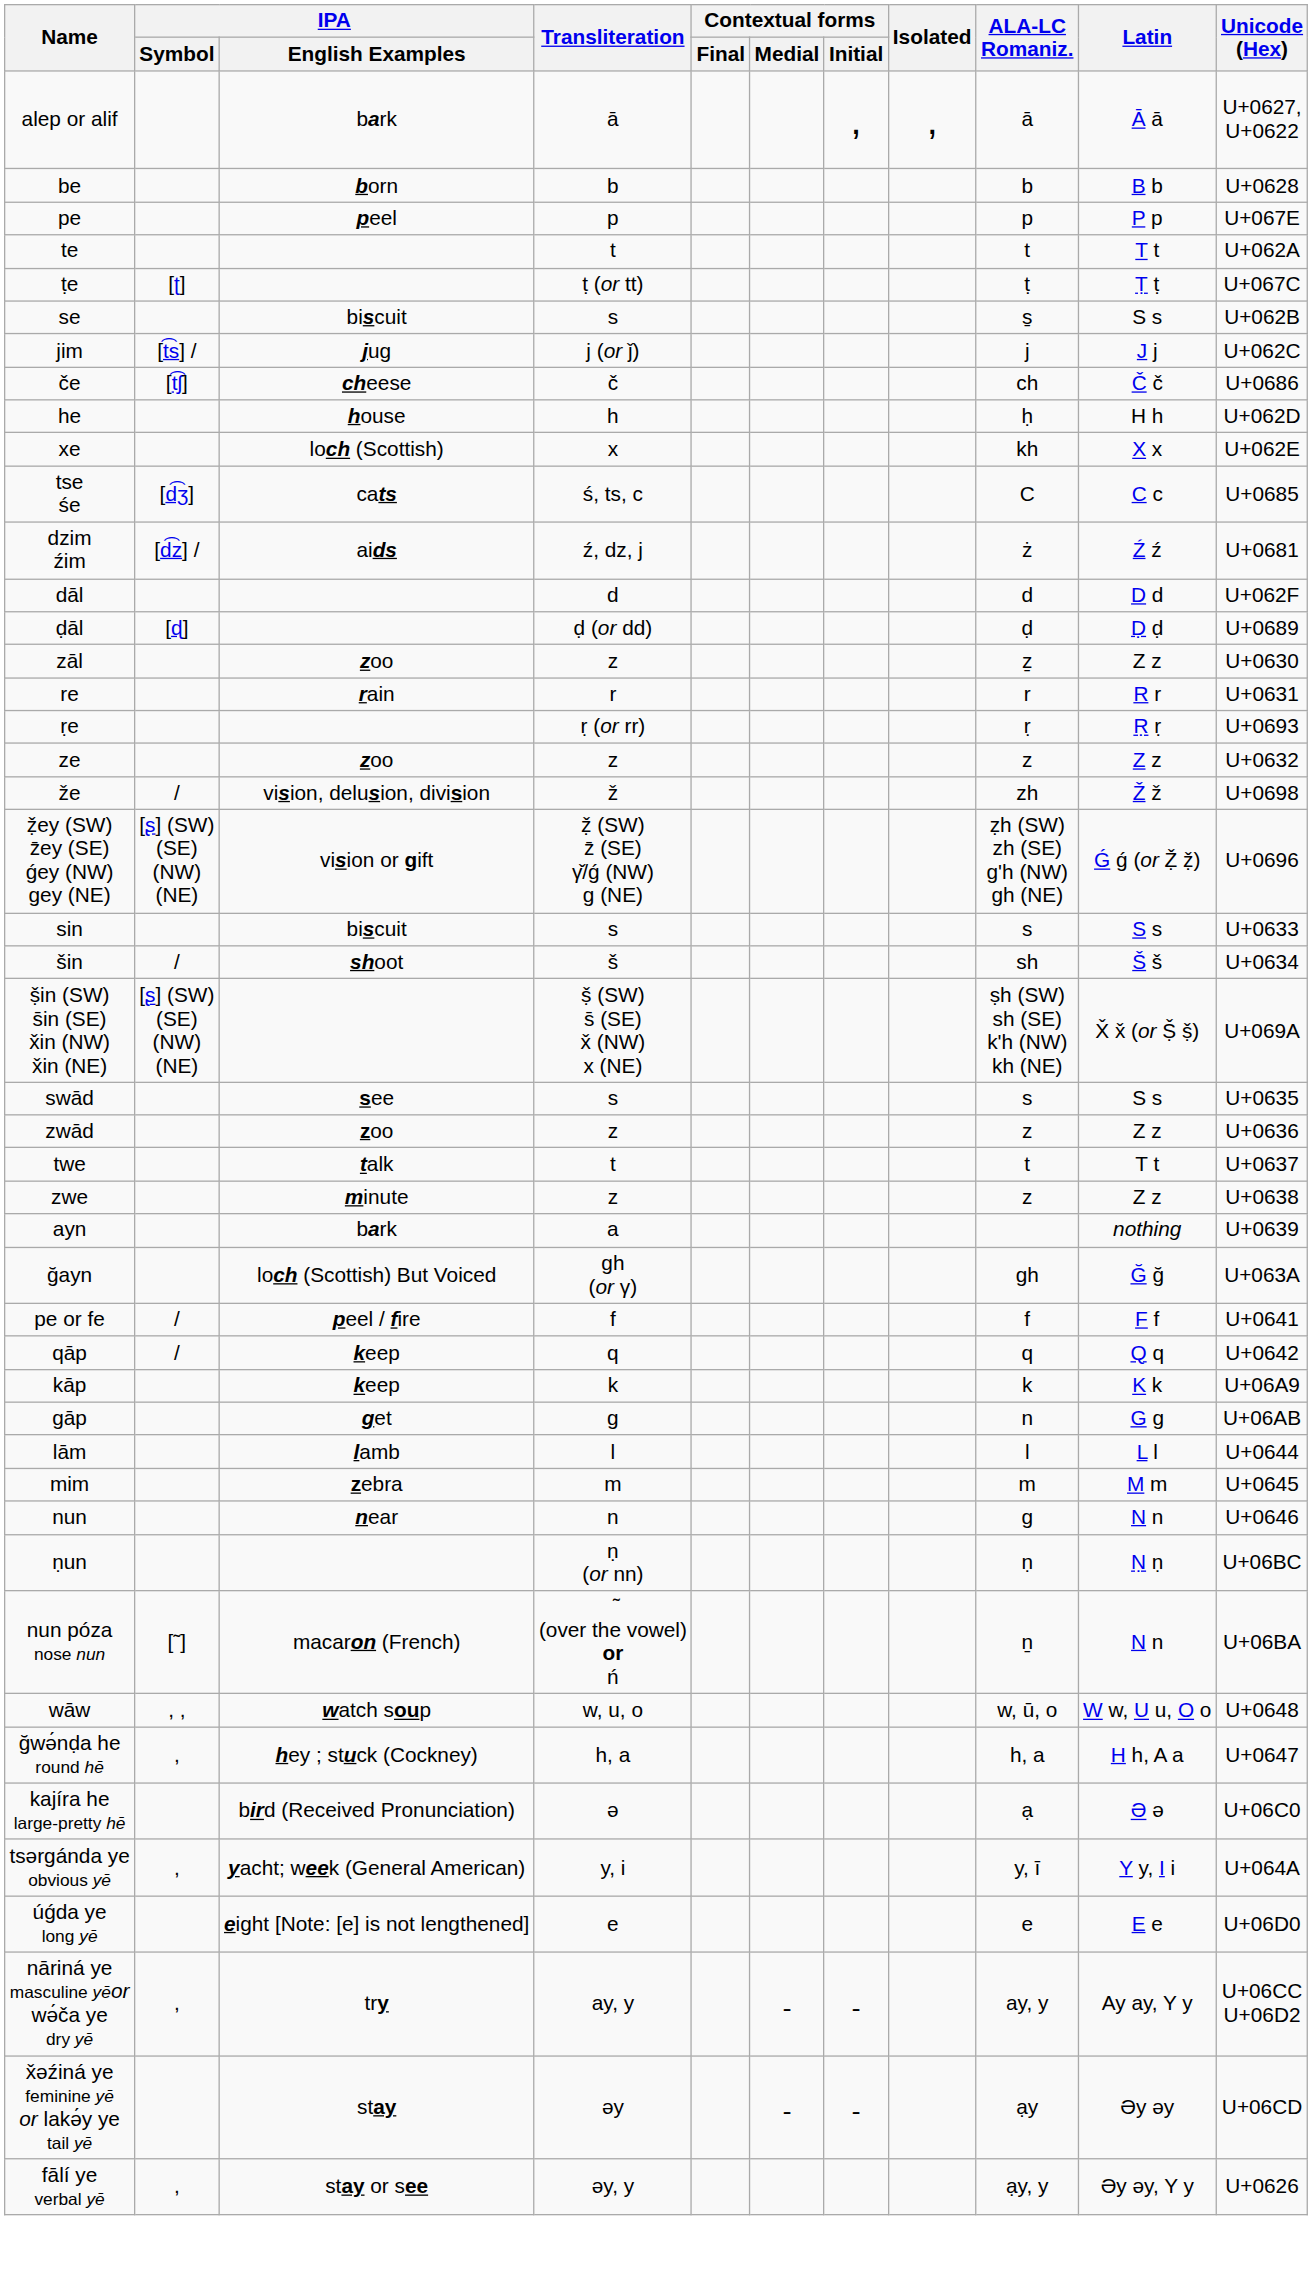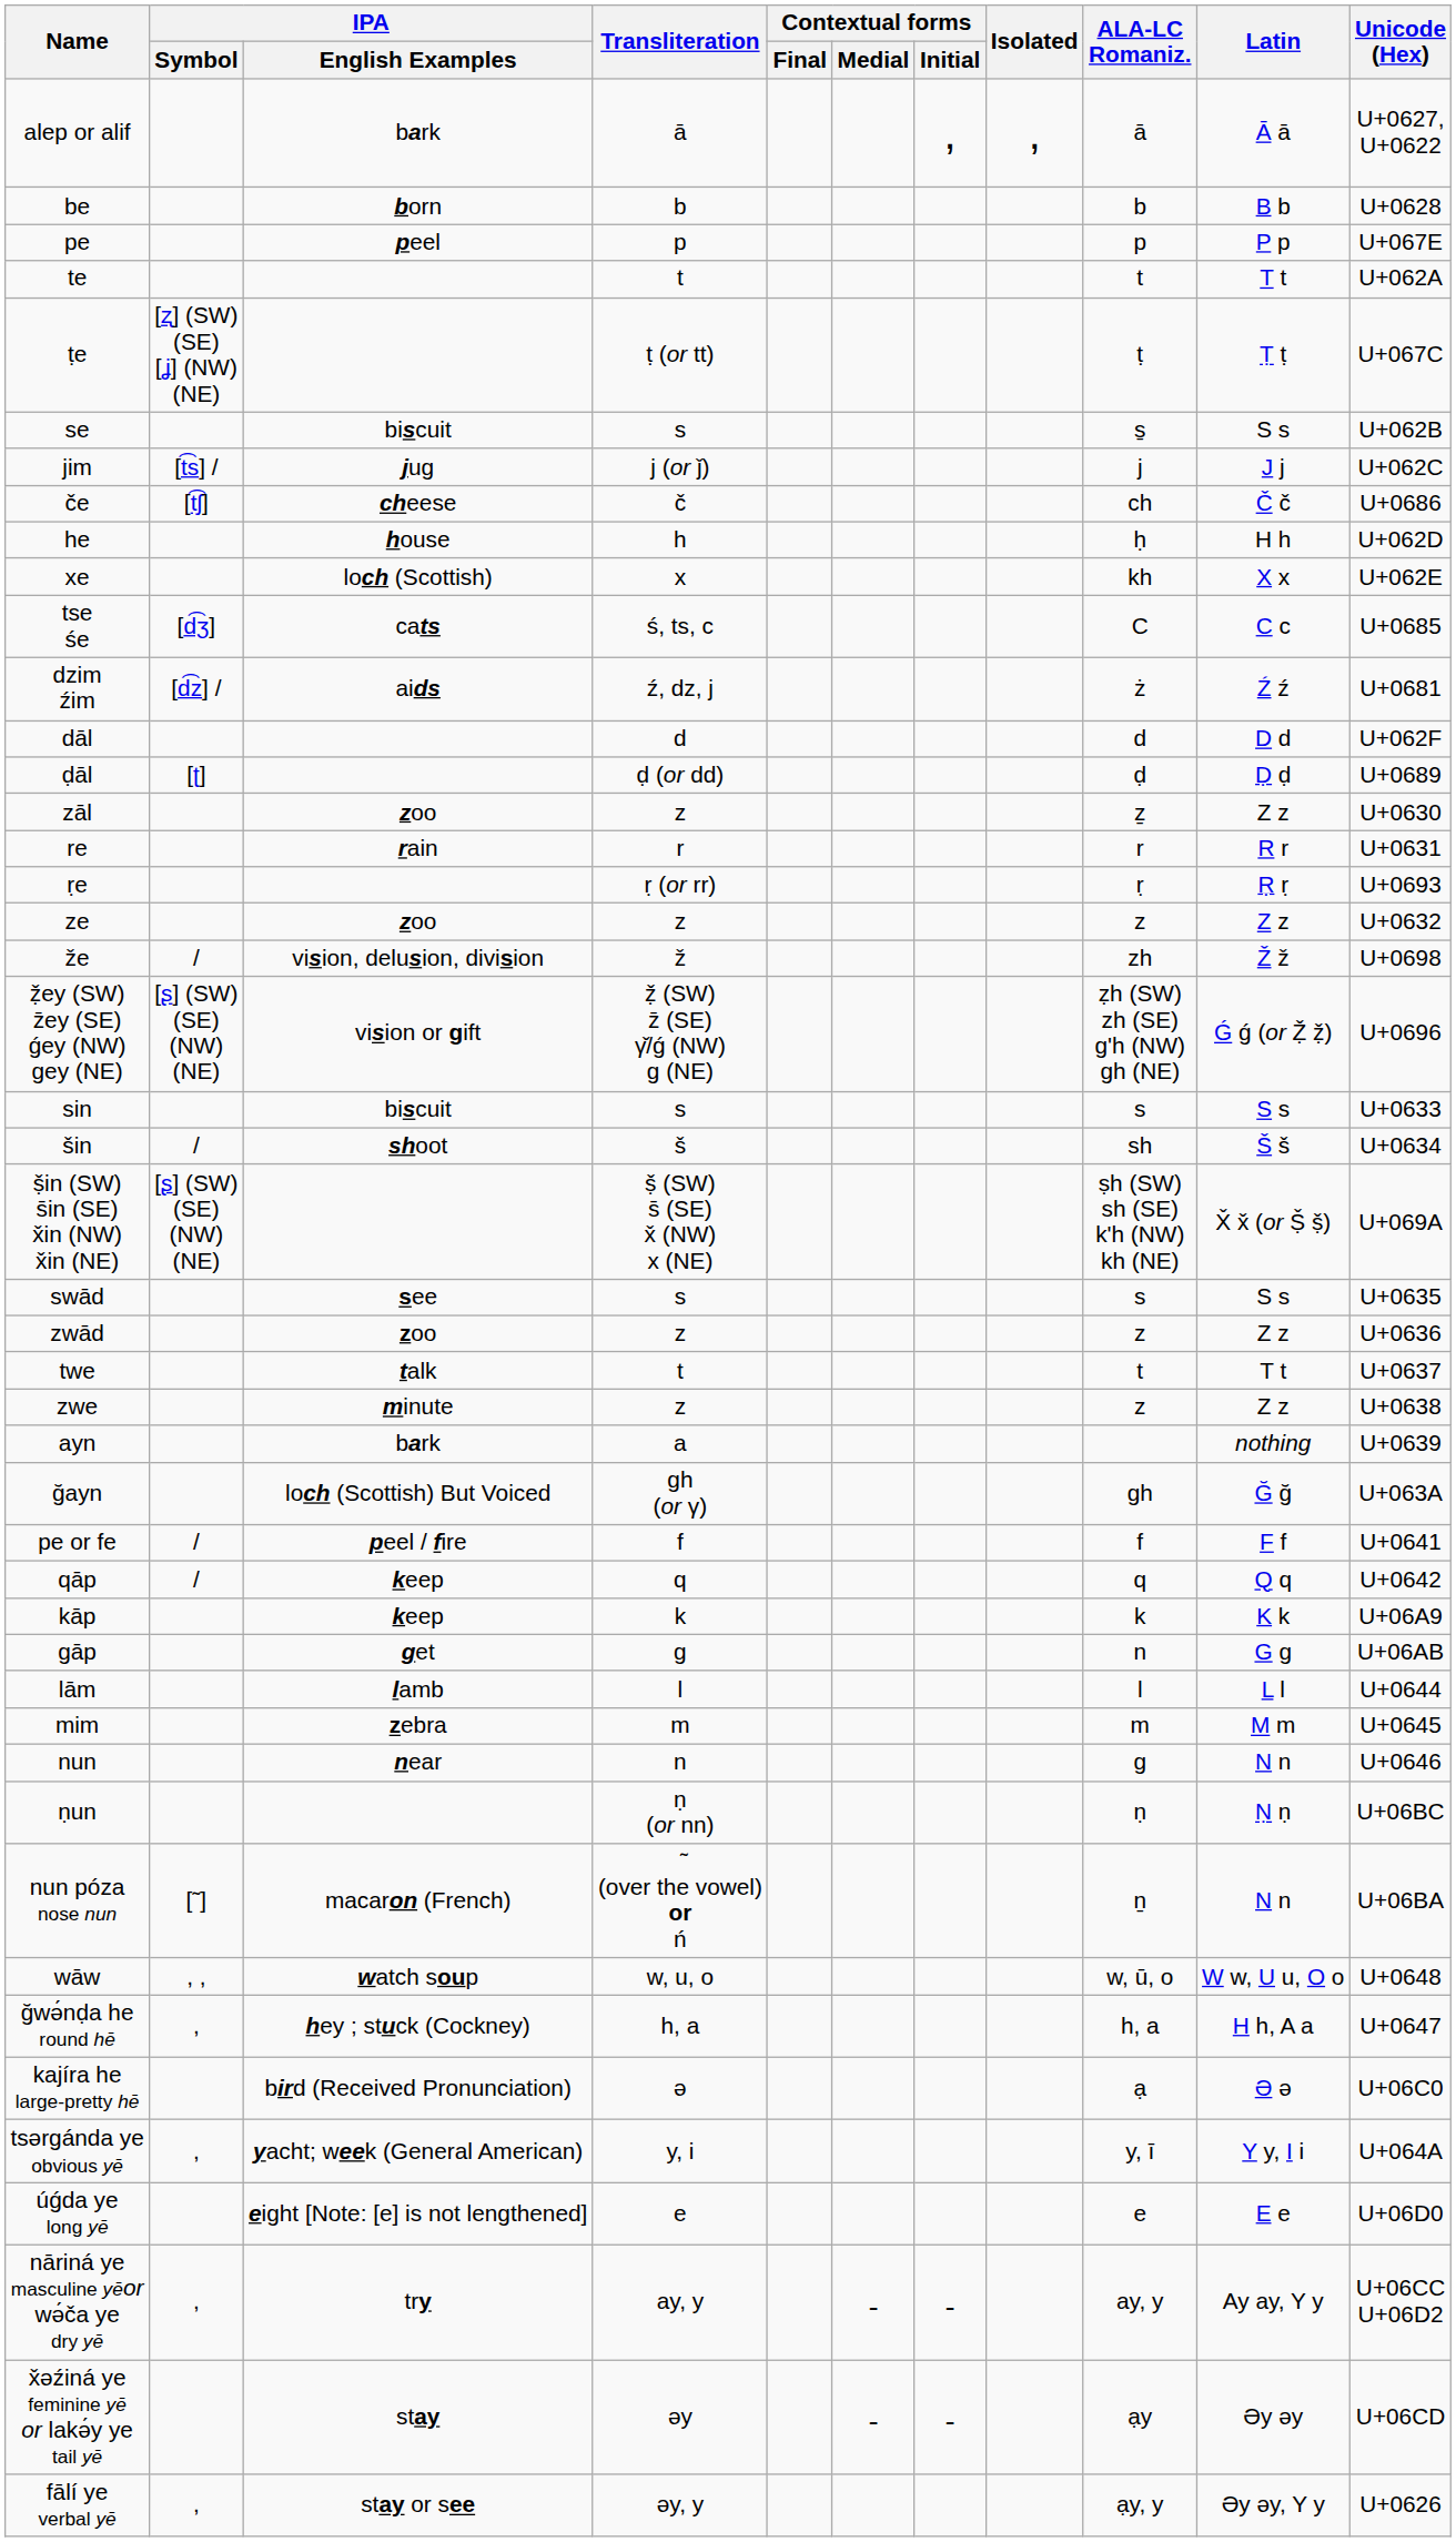ṭe | IPA / Symbol: [ʈ] -> [ʐ] (SW) (SE) [ʝ] (NW) (NE)
ḍāl | IPA / Symbol: [ɖ] -> [ʈ]
